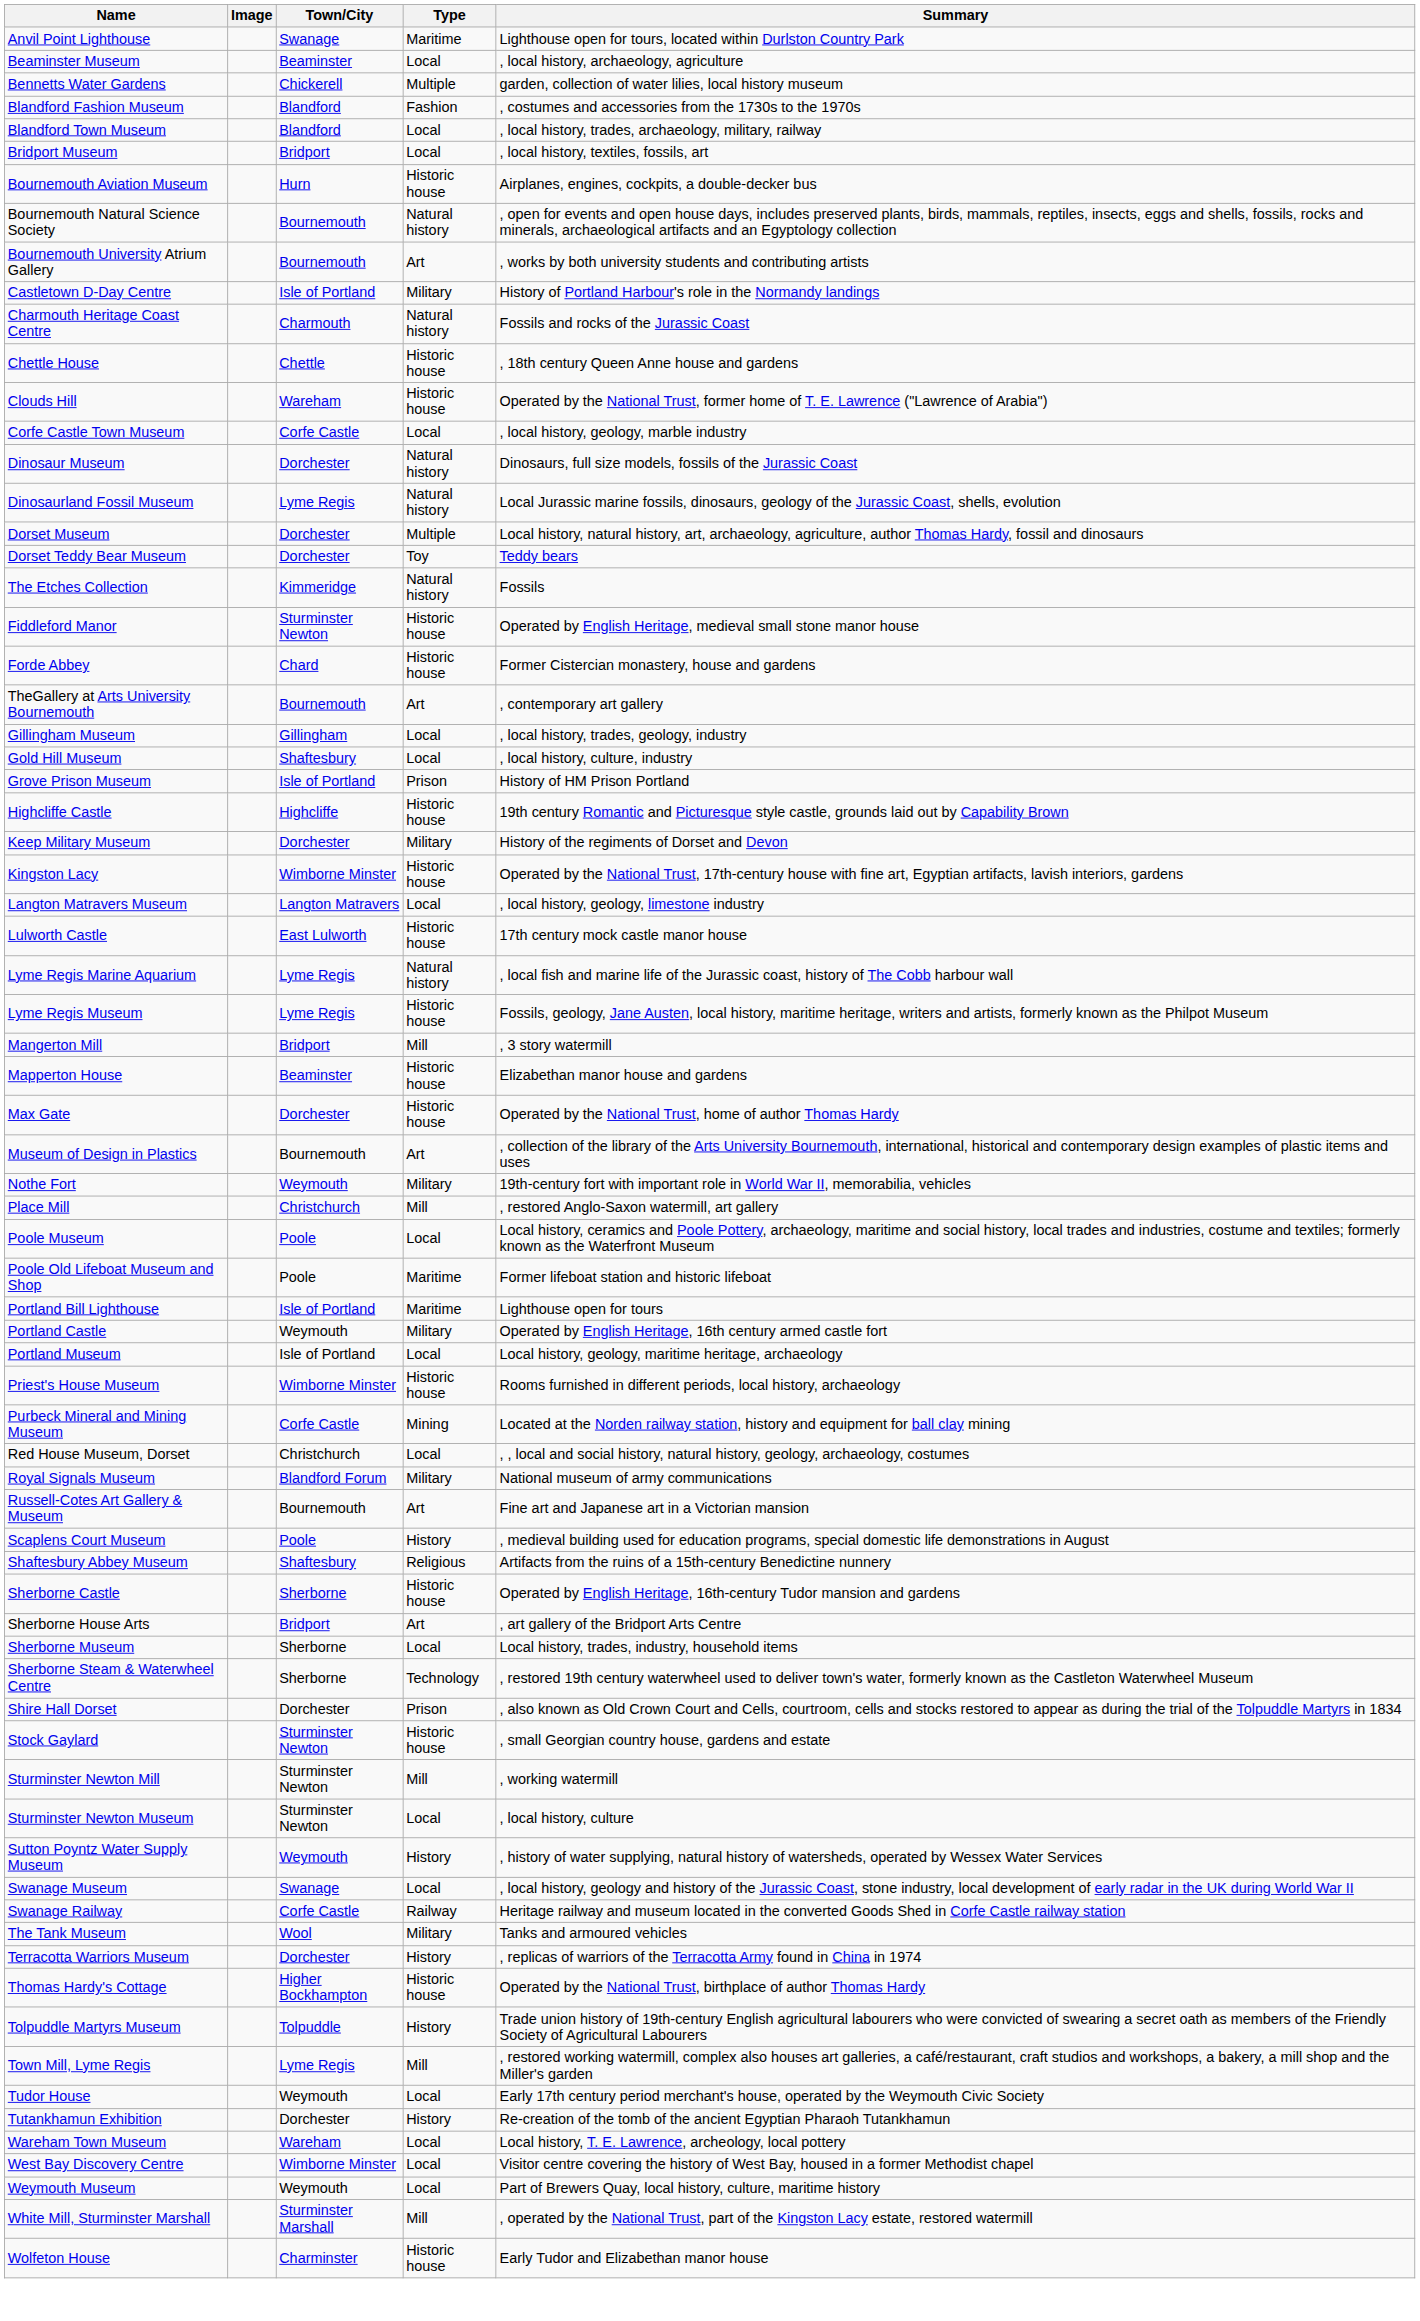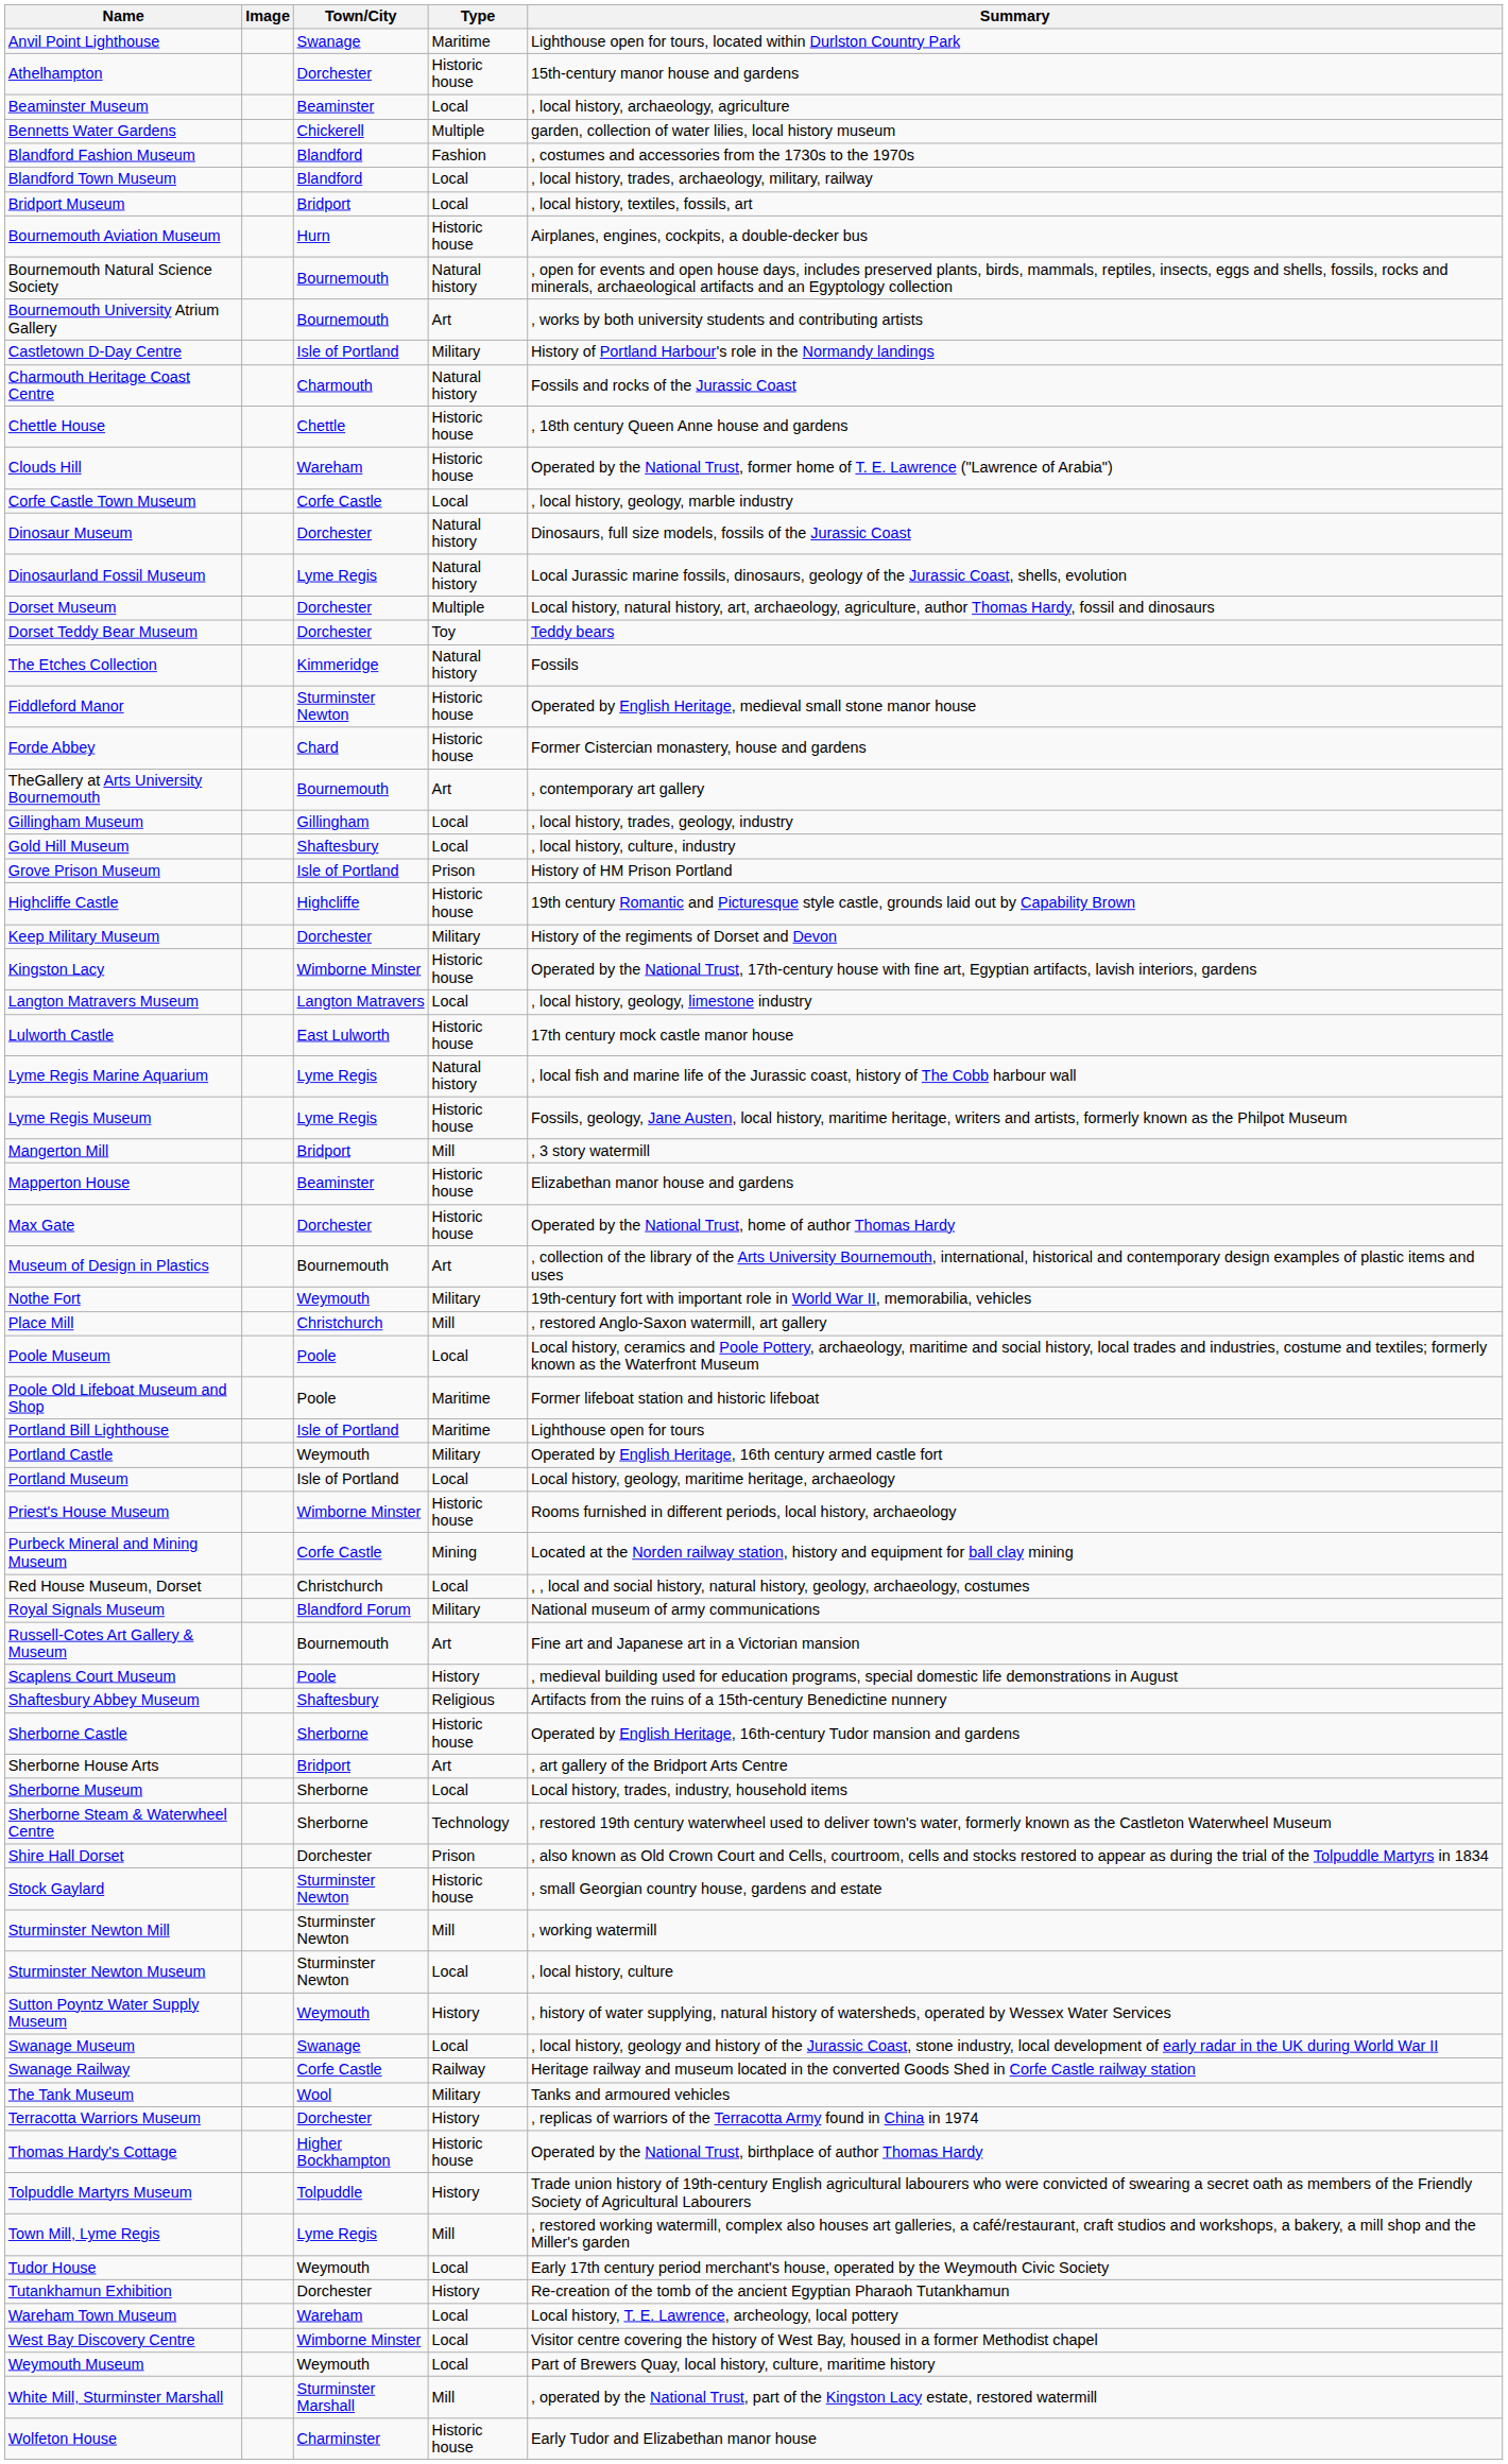+ row: Athelhampton | Dorchester | Historic house | 15th-century manor house and gardens
